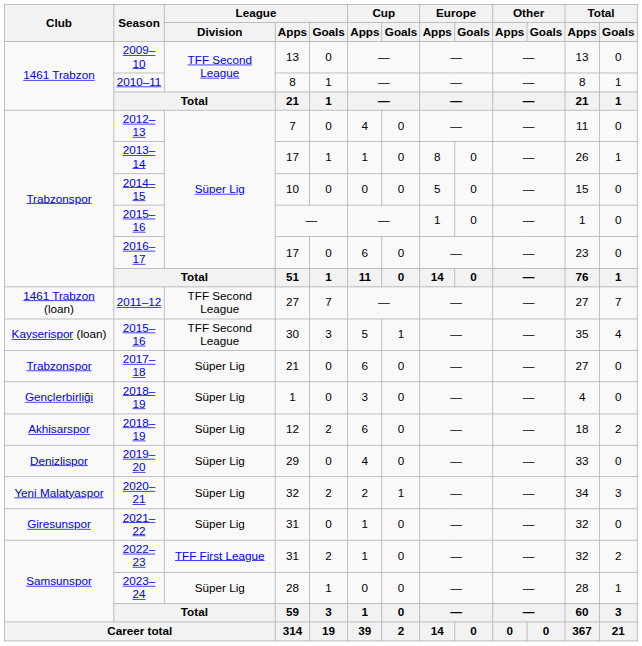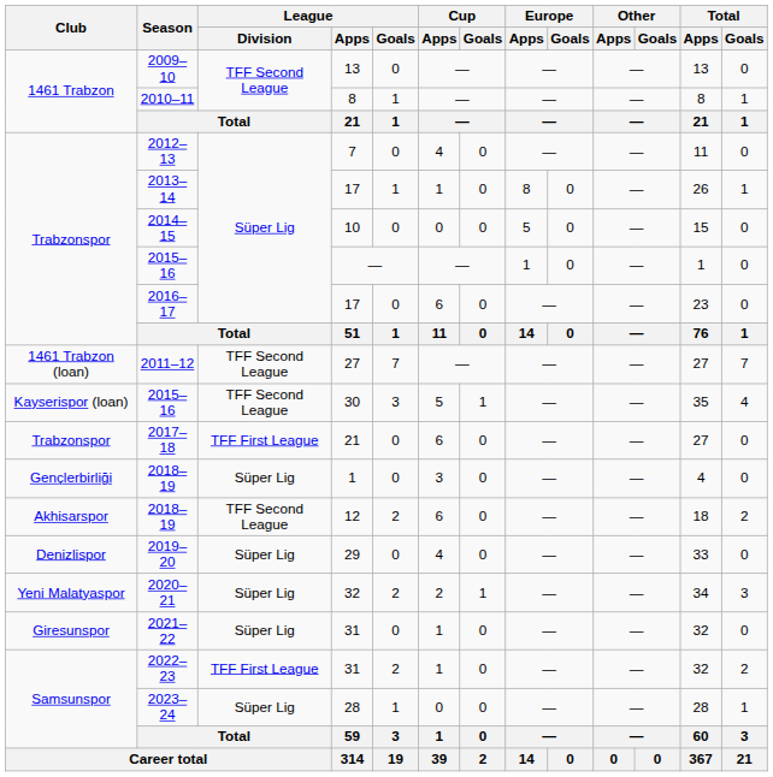2017–18 | League / Division: Süper Lig -> TFF First League
2018–19 / 12 | League / Division: Süper Lig -> TFF Second League
